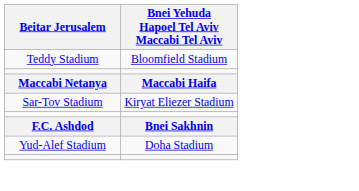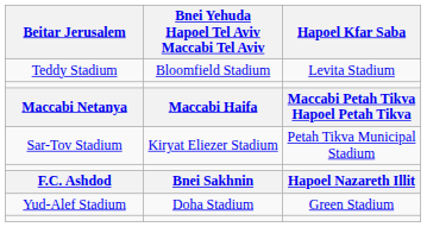+ column: Hapoel Kfar Saba | Levita Stadium | Maccabi Petah Tikva Hapoel Petah Tikva | Petah Tikva Municipal Stadium | Hapoel Nazareth Illit | Green Stadium
